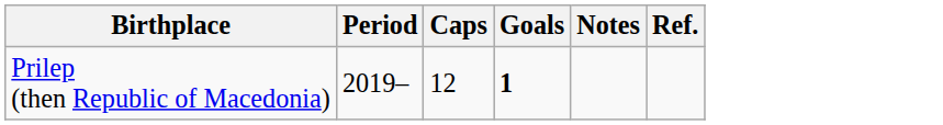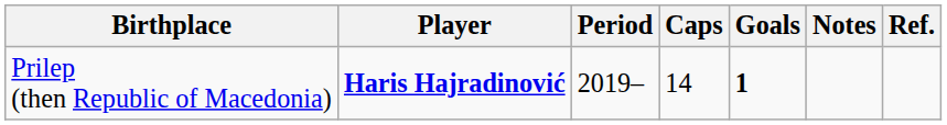+ column: Player | Haris Hajradinović
Prilep (then Republic of Macedonia) | Caps: 12 -> 14
